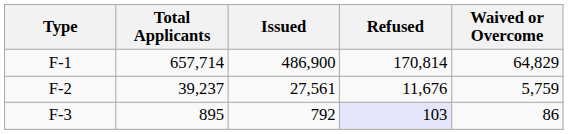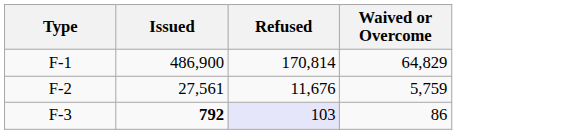- column: Total Applicants | 657,714 | 39,237 | 895
F-3 | Issued: normal -> bold
